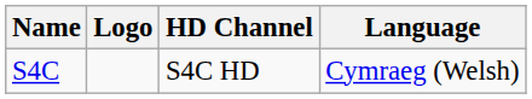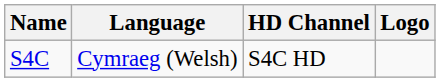columns swapped: Logo <-> Language
